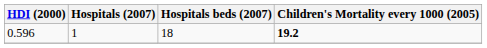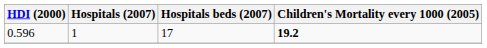0.596 | Hospitals beds (2007): 18 -> 17
